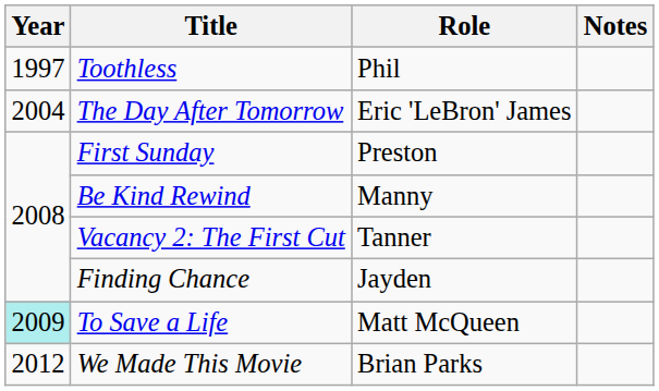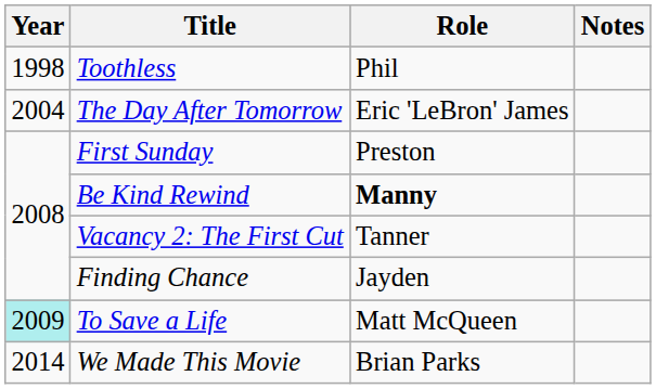Toothless | Year: 1997 -> 1998
Be Kind Rewind | Role: normal -> bold
We Made This Movie | Year: 2012 -> 2014
